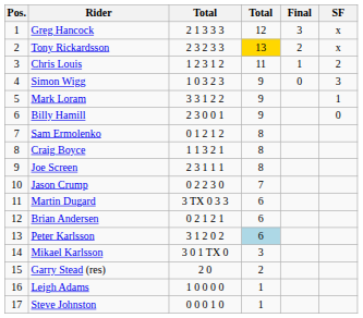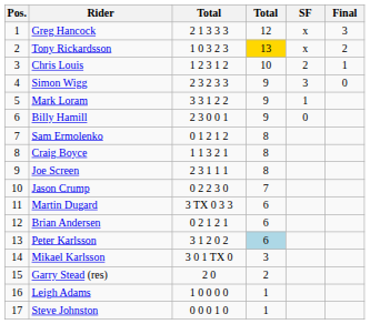columns swapped: SF <-> Final
Tony Rickardsson | column 3: 2 3 2 3 3 -> 1 0 3 2 3
Chris Louis | column 4: 11 -> 10
Simon Wigg | column 3: 1 0 3 2 3 -> 2 3 2 3 3
